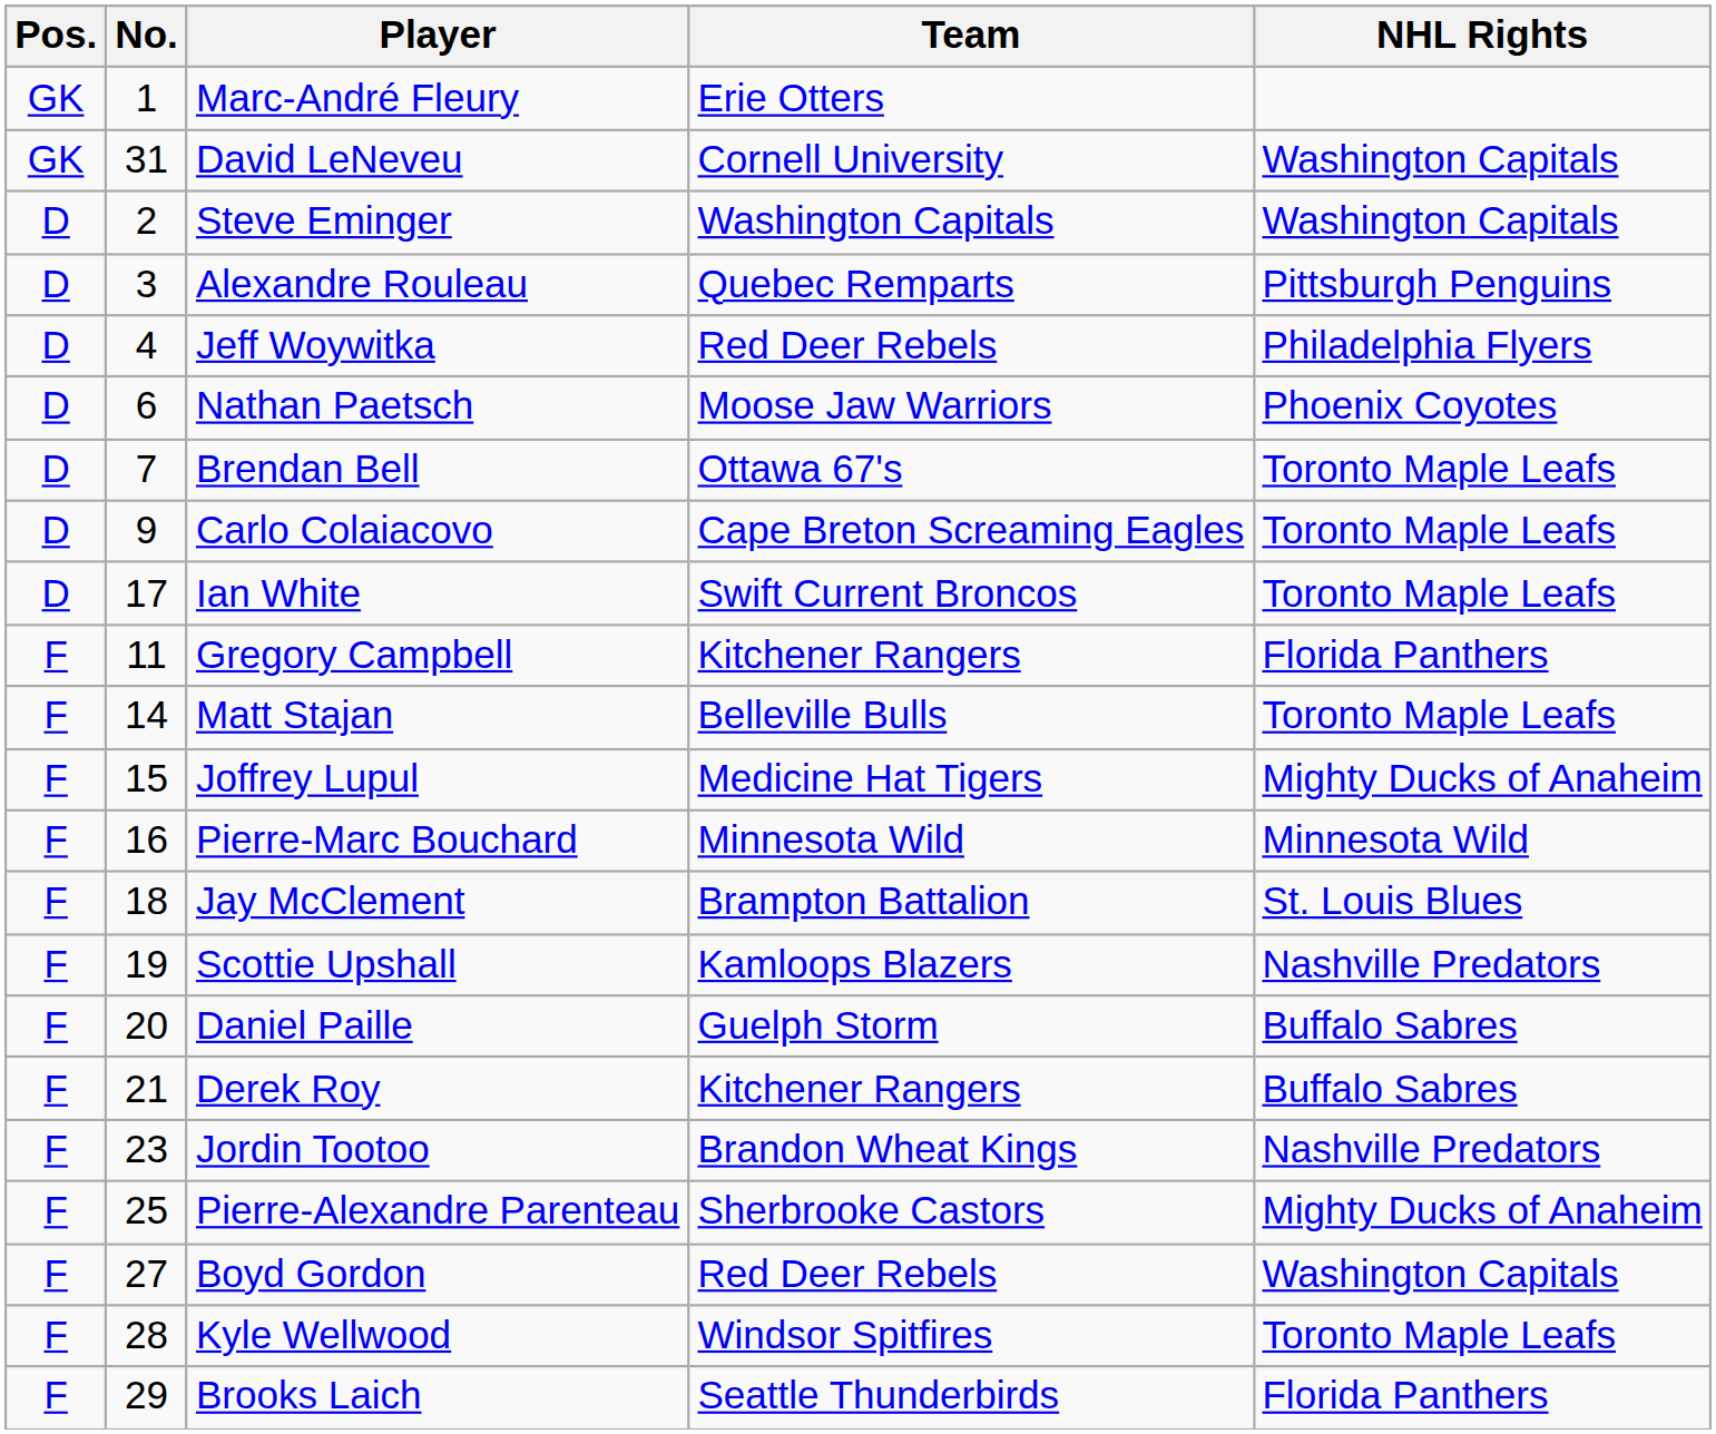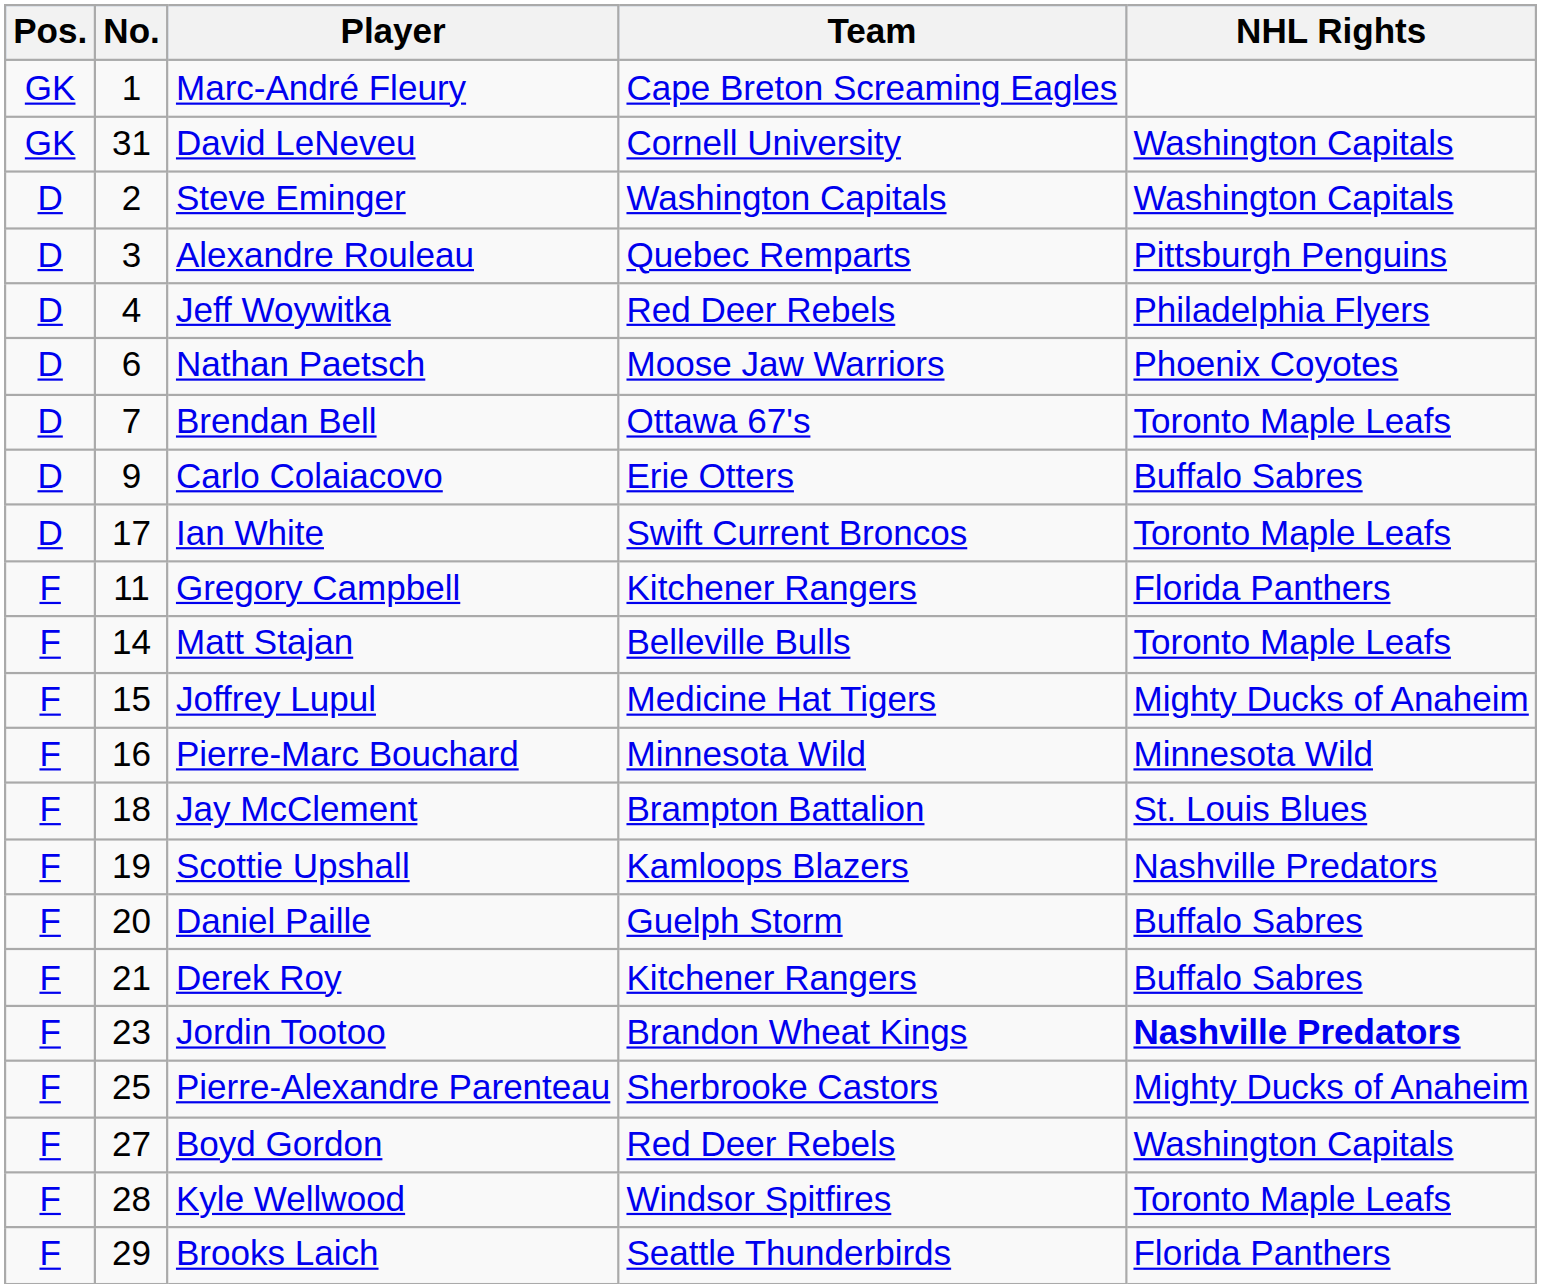Marc-André Fleury | Team: Erie Otters -> Cape Breton Screaming Eagles
Carlo Colaiacovo | Team: Cape Breton Screaming Eagles -> Erie Otters
Carlo Colaiacovo | NHL Rights: Toronto Maple Leafs -> Buffalo Sabres
Jordin Tootoo | NHL Rights: normal -> bold
